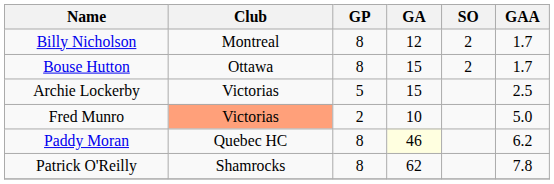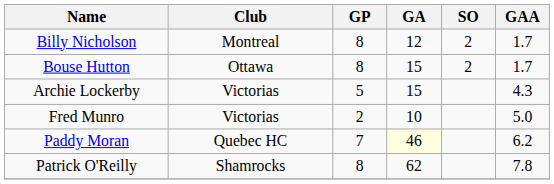Archie Lockerby | GAA: 2.5 -> 4.3
Fred Munro | Club: lightsalmon background -> no background
Paddy Moran | GP: 8 -> 7
